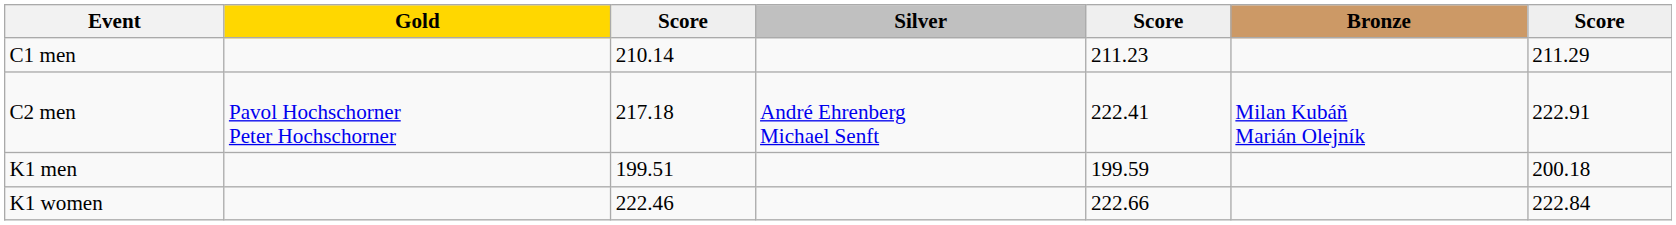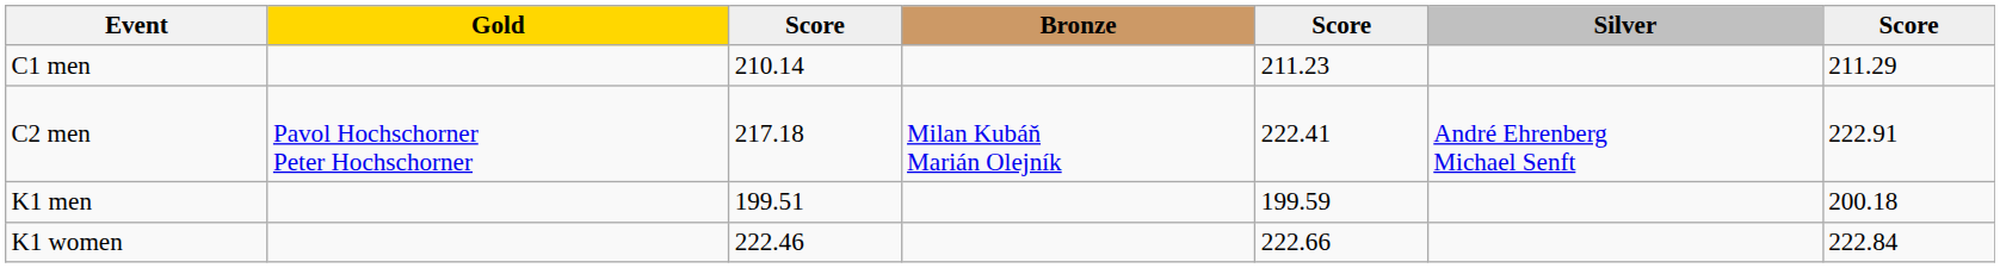columns swapped: Silver <-> Bronze
